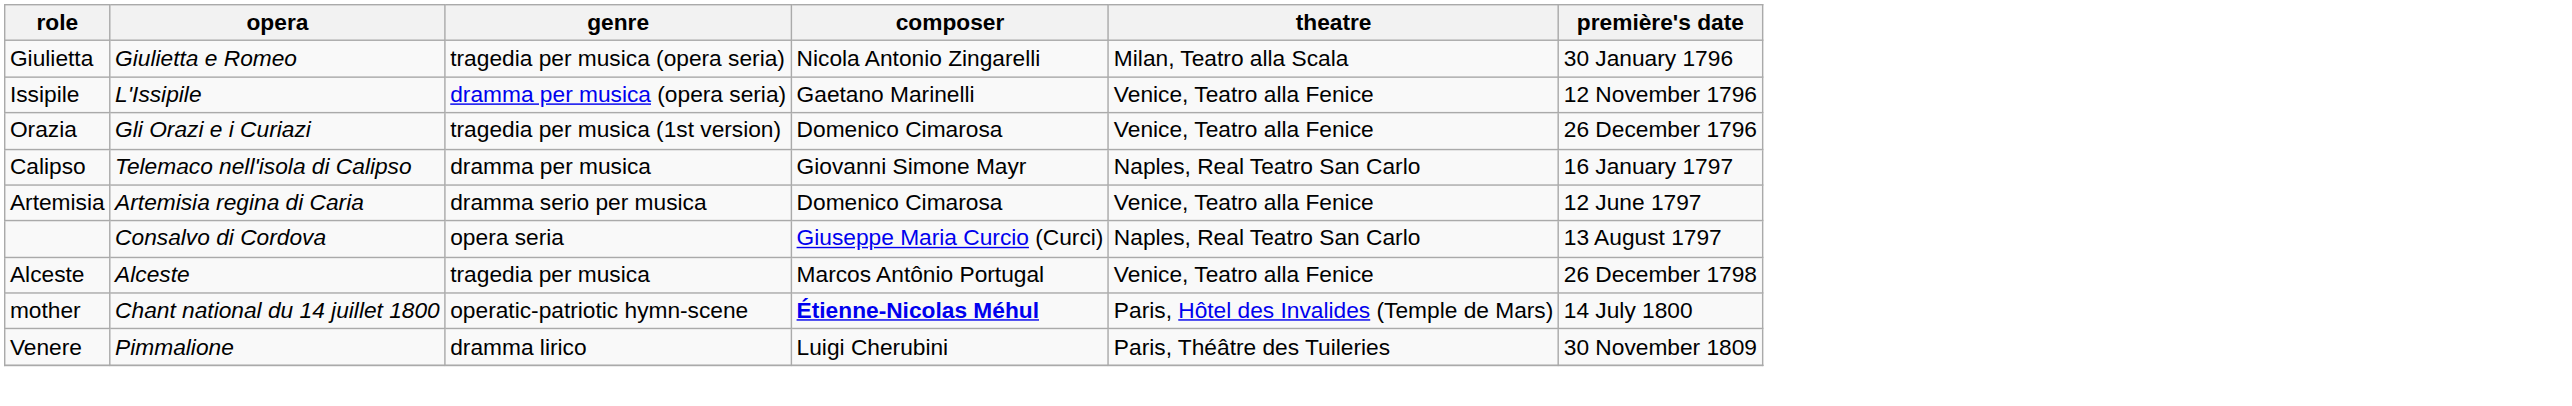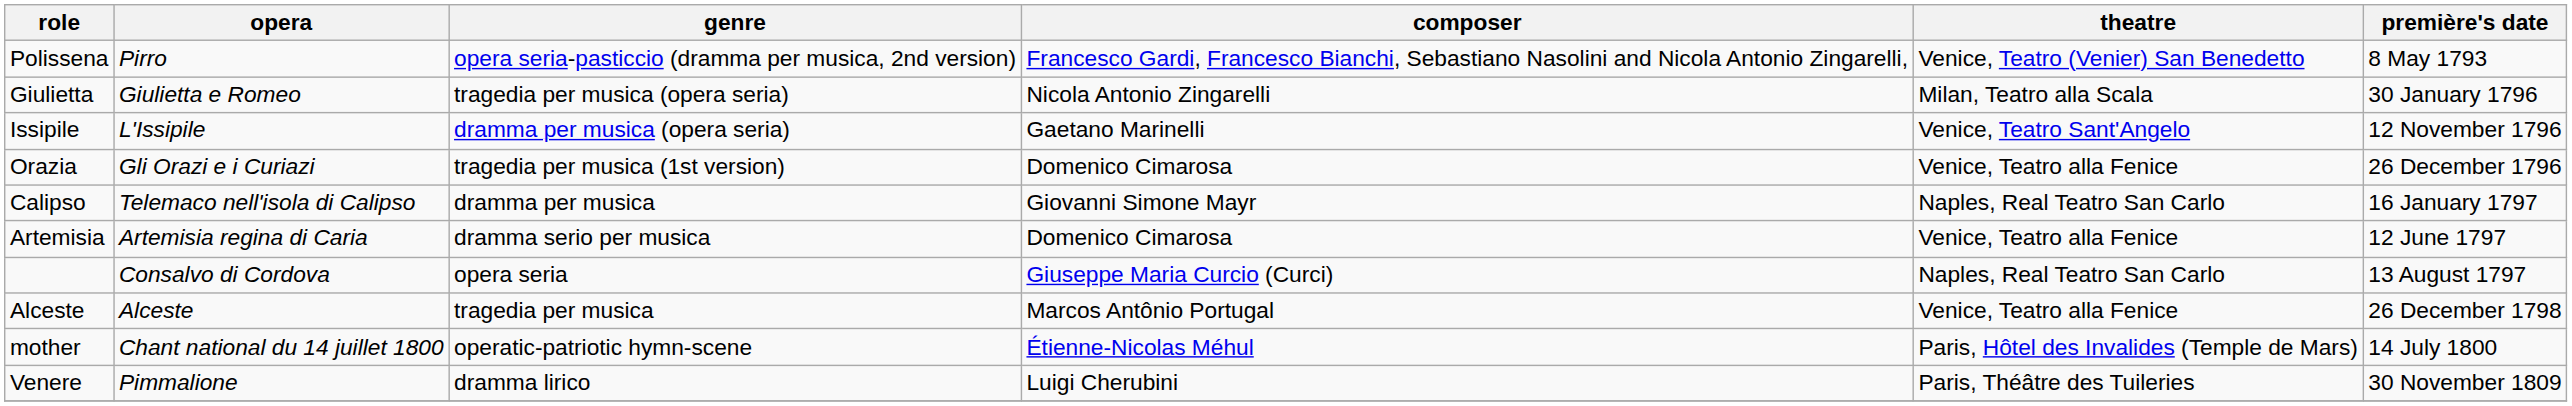+ row: Polissena | Pirro | opera seria-pasticcio (dramma per musica, 2nd version) | Francesco Gardi, Francesco Bianchi, Sebastiano Nasolini and Nicola Antonio Zingarelli, | Venice, Teatro (Venier) San Benedetto | 8 May 1793
Issipile | theatre: Venice, Teatro alla Fenice -> Venice, Teatro Sant'Angelo
mother | composer: bold -> normal
